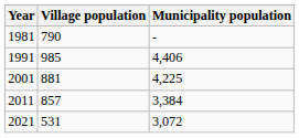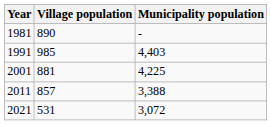1981 | Village population: 790 -> 890
1991 | Municipality population: 4,406 -> 4,403
2011 | Municipality population: 3,384 -> 3,388
